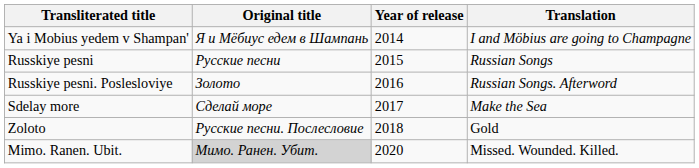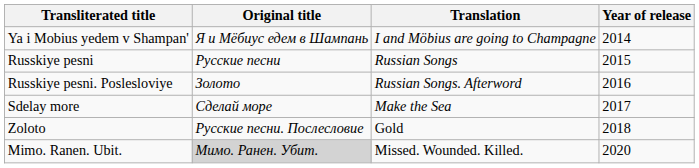columns swapped: Translation <-> Year of release
